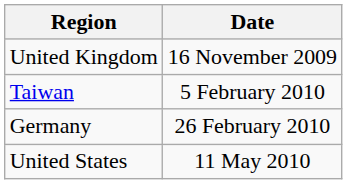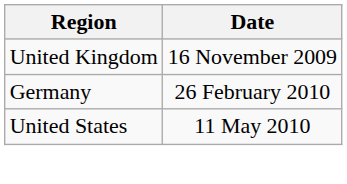- row: Taiwan | 5 February 2010
